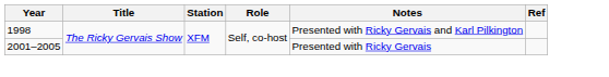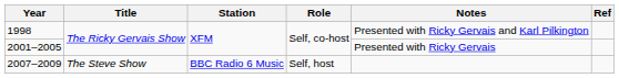+ row: 2007–2009 | The Steve Show | BBC Radio 6 Music | Self, host
